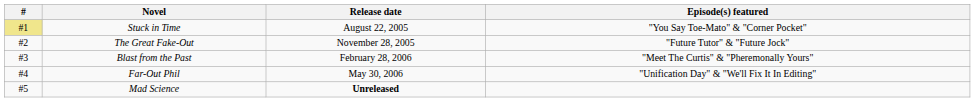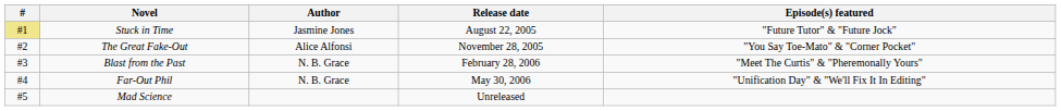+ column: Author | Jasmine Jones | Alice Alfonsi | N. B. Grace | N. B. Grace
Stuck in Time | Episode(s) featured: "You Say Toe-Mato" & "Corner Pocket" -> "Future Tutor" & "Future Jock"
The Great Fake-Out | Episode(s) featured: "Future Tutor" & "Future Jock" -> "You Say Toe-Mato" & "Corner Pocket"
Mad Science | Release date: bold -> normal
